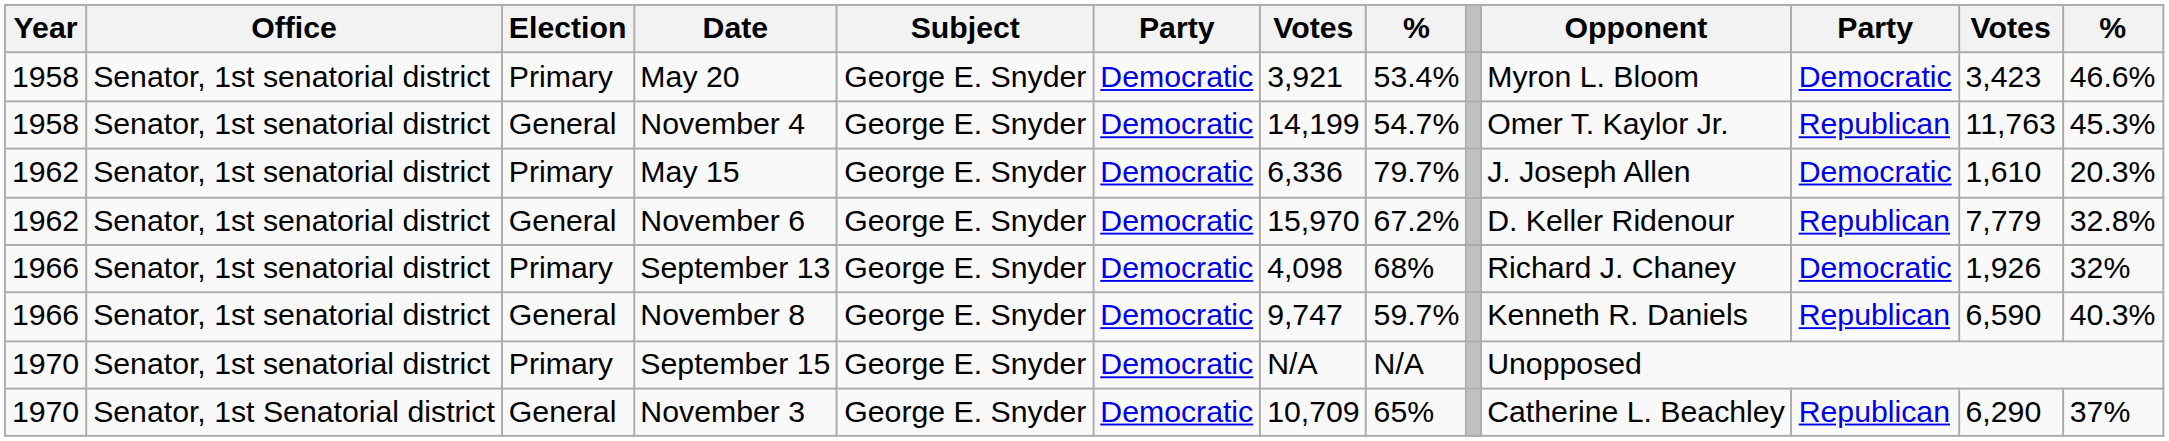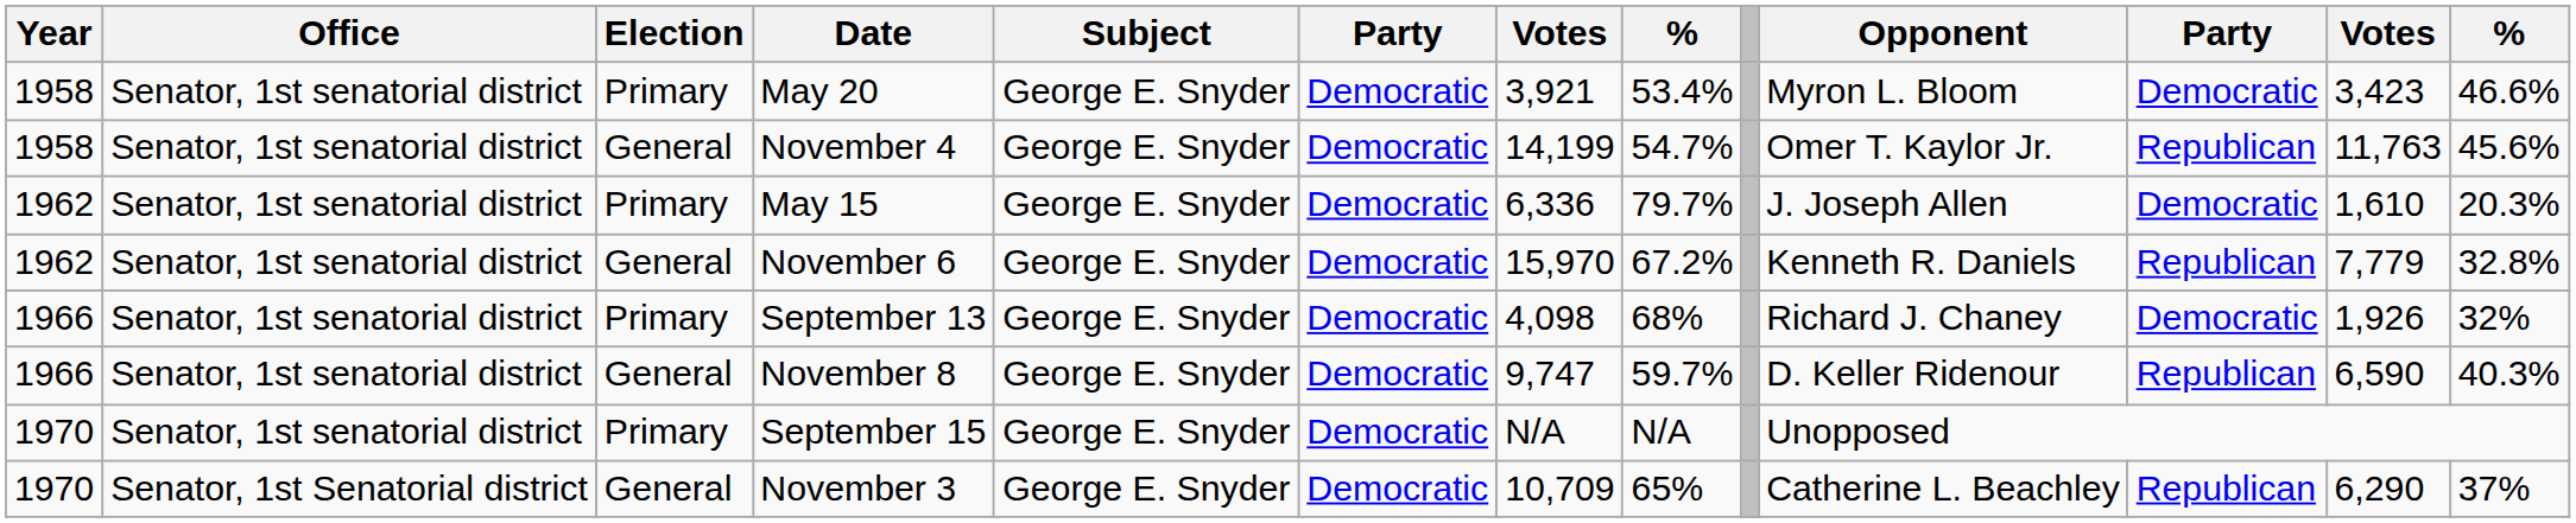November 4 | column 13: 45.3% -> 45.6%
November 6 | Opponent: D. Keller Ridenour -> Kenneth R. Daniels
November 8 | Opponent: Kenneth R. Daniels -> D. Keller Ridenour
